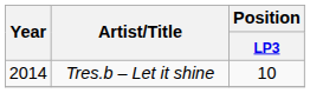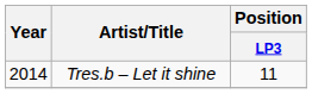Tres.b – Let it shine | Position / LP3: 10 -> 11
